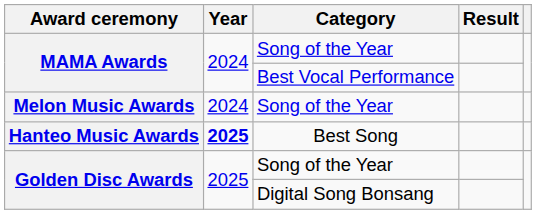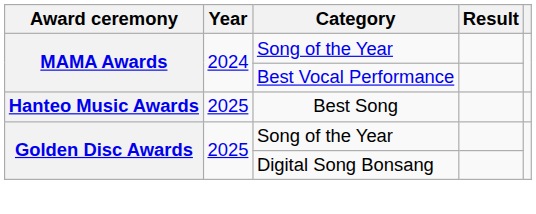- row: Melon Music Awards | 2024 | Song of the Year
Hanteo Music Awards | Year: bold -> normal
